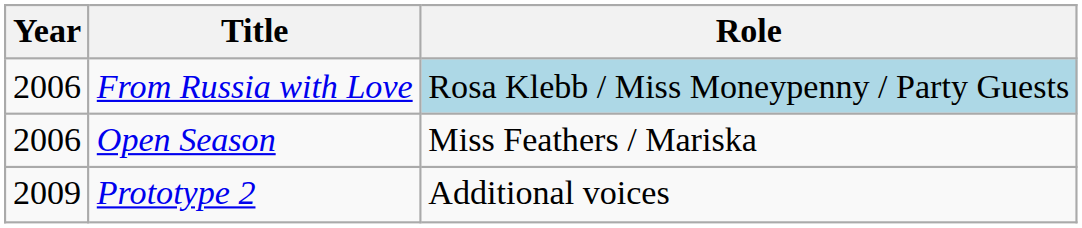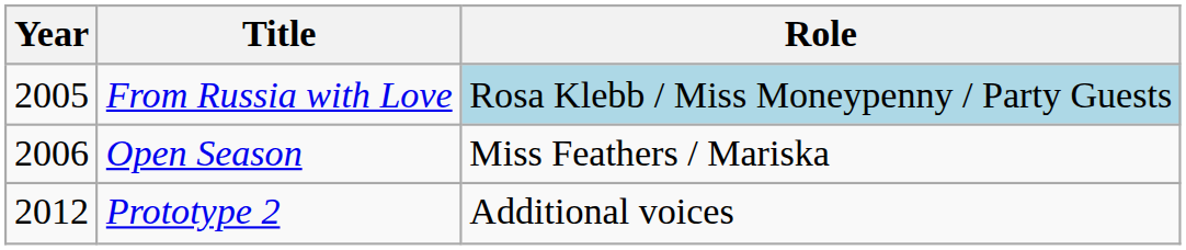From Russia with Love | Year: 2006 -> 2005
Prototype 2 | Year: 2009 -> 2012
